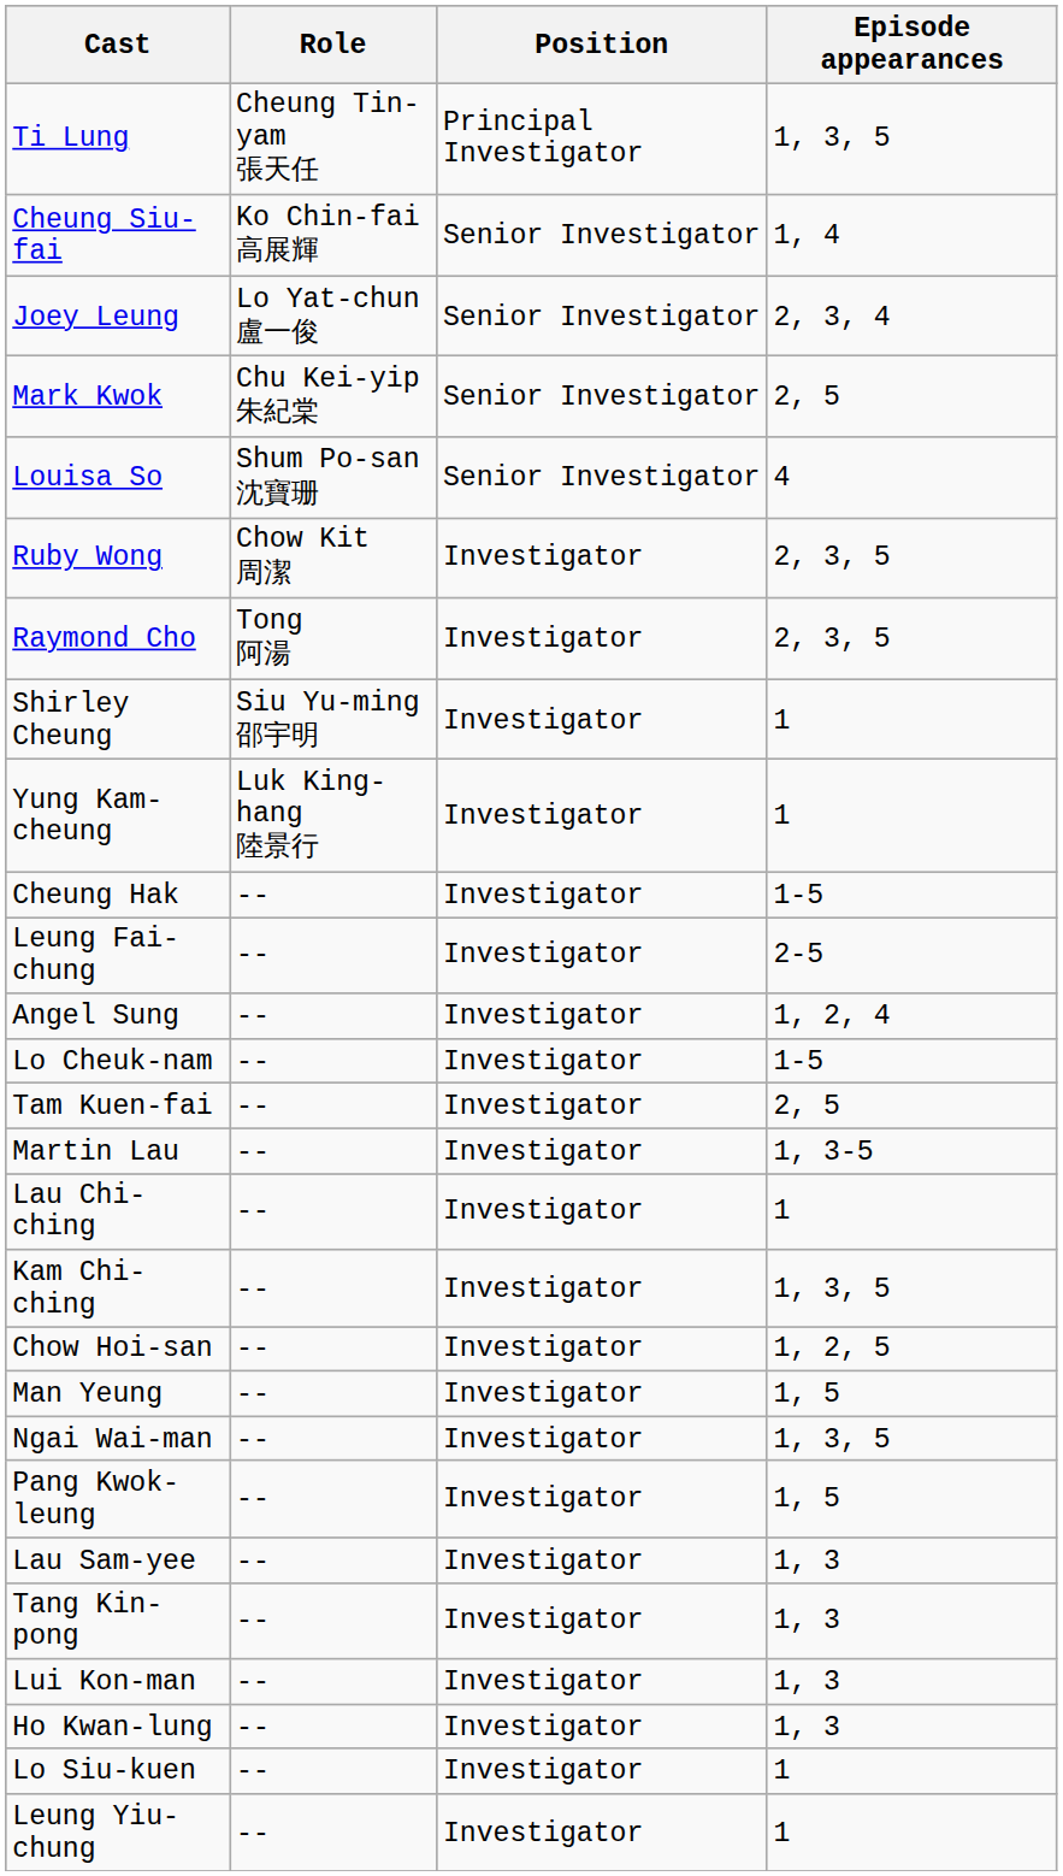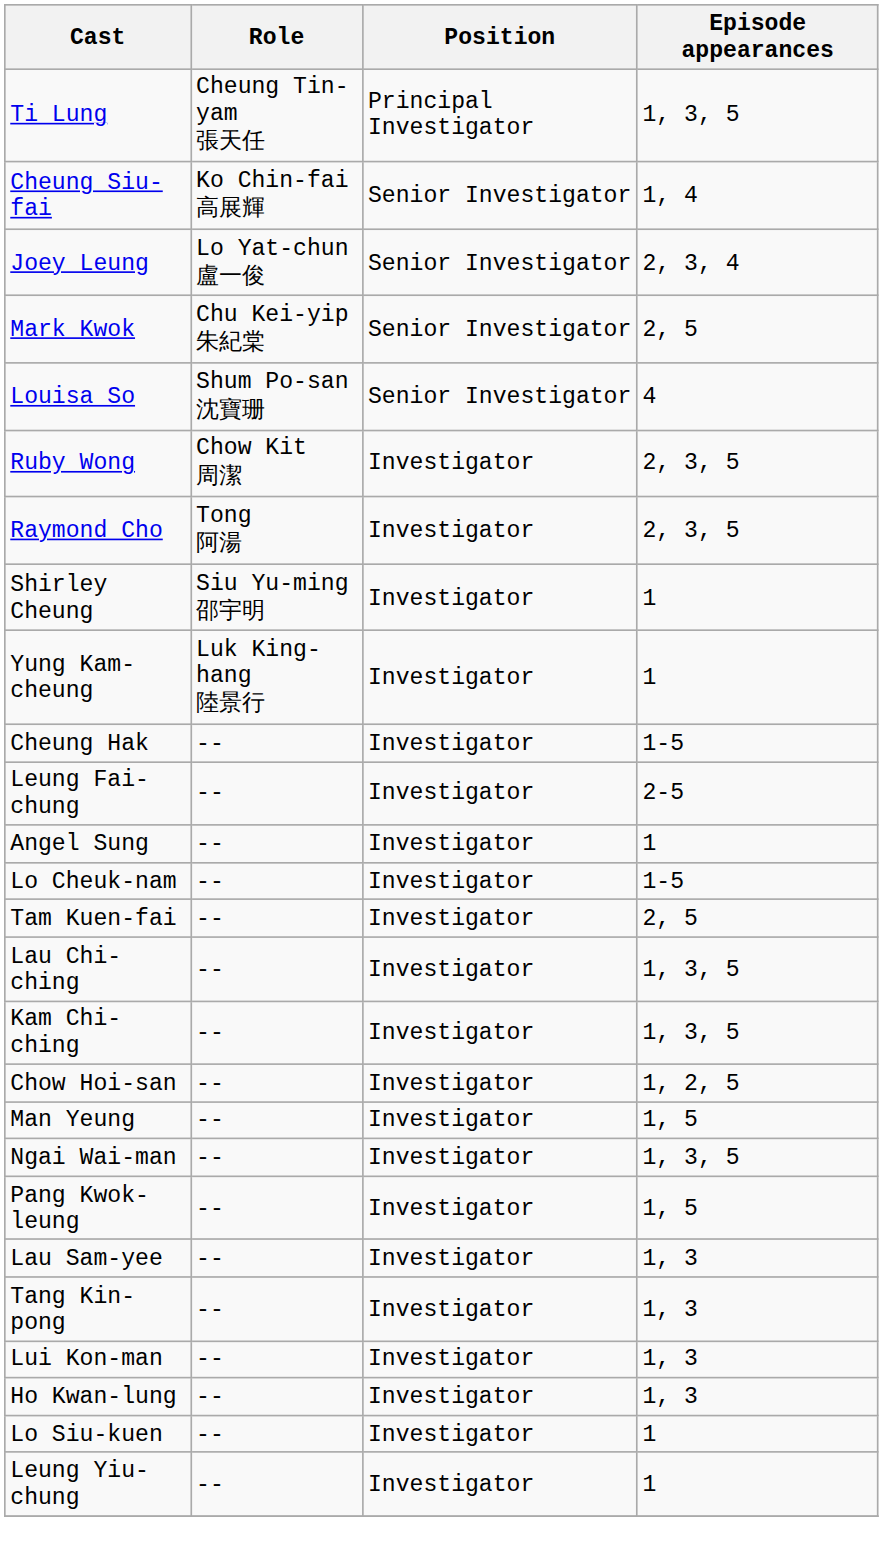Angel Sung | Episode appearances: 1, 2, 4 -> 1
- row: Martin Lau | -- | Investigator | 1, 3-5
Lau Chi-ching | Episode appearances: 1 -> 1, 3, 5
